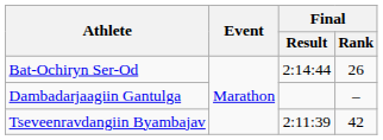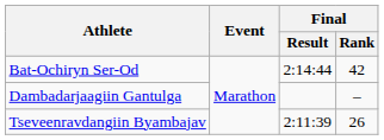Bat-Ochiryn Ser-Od | Final / Rank: 26 -> 42
Tseveenravdangiin Byambajav | Final / Rank: 42 -> 26
